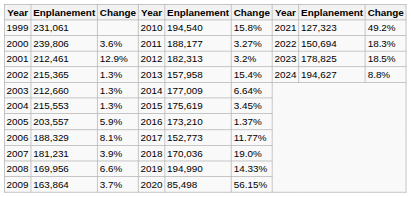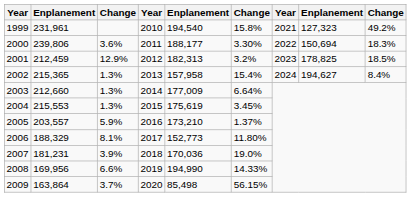1999 | column 2: 231,061 -> 231,961
2000 | column 6: 3.27% -> 3.30%
2001 | column 2: 212,461 -> 212,459
2002 | column 9: 8.8% -> 8.4%
2006 | column 6: 11.77% -> 11.80%
